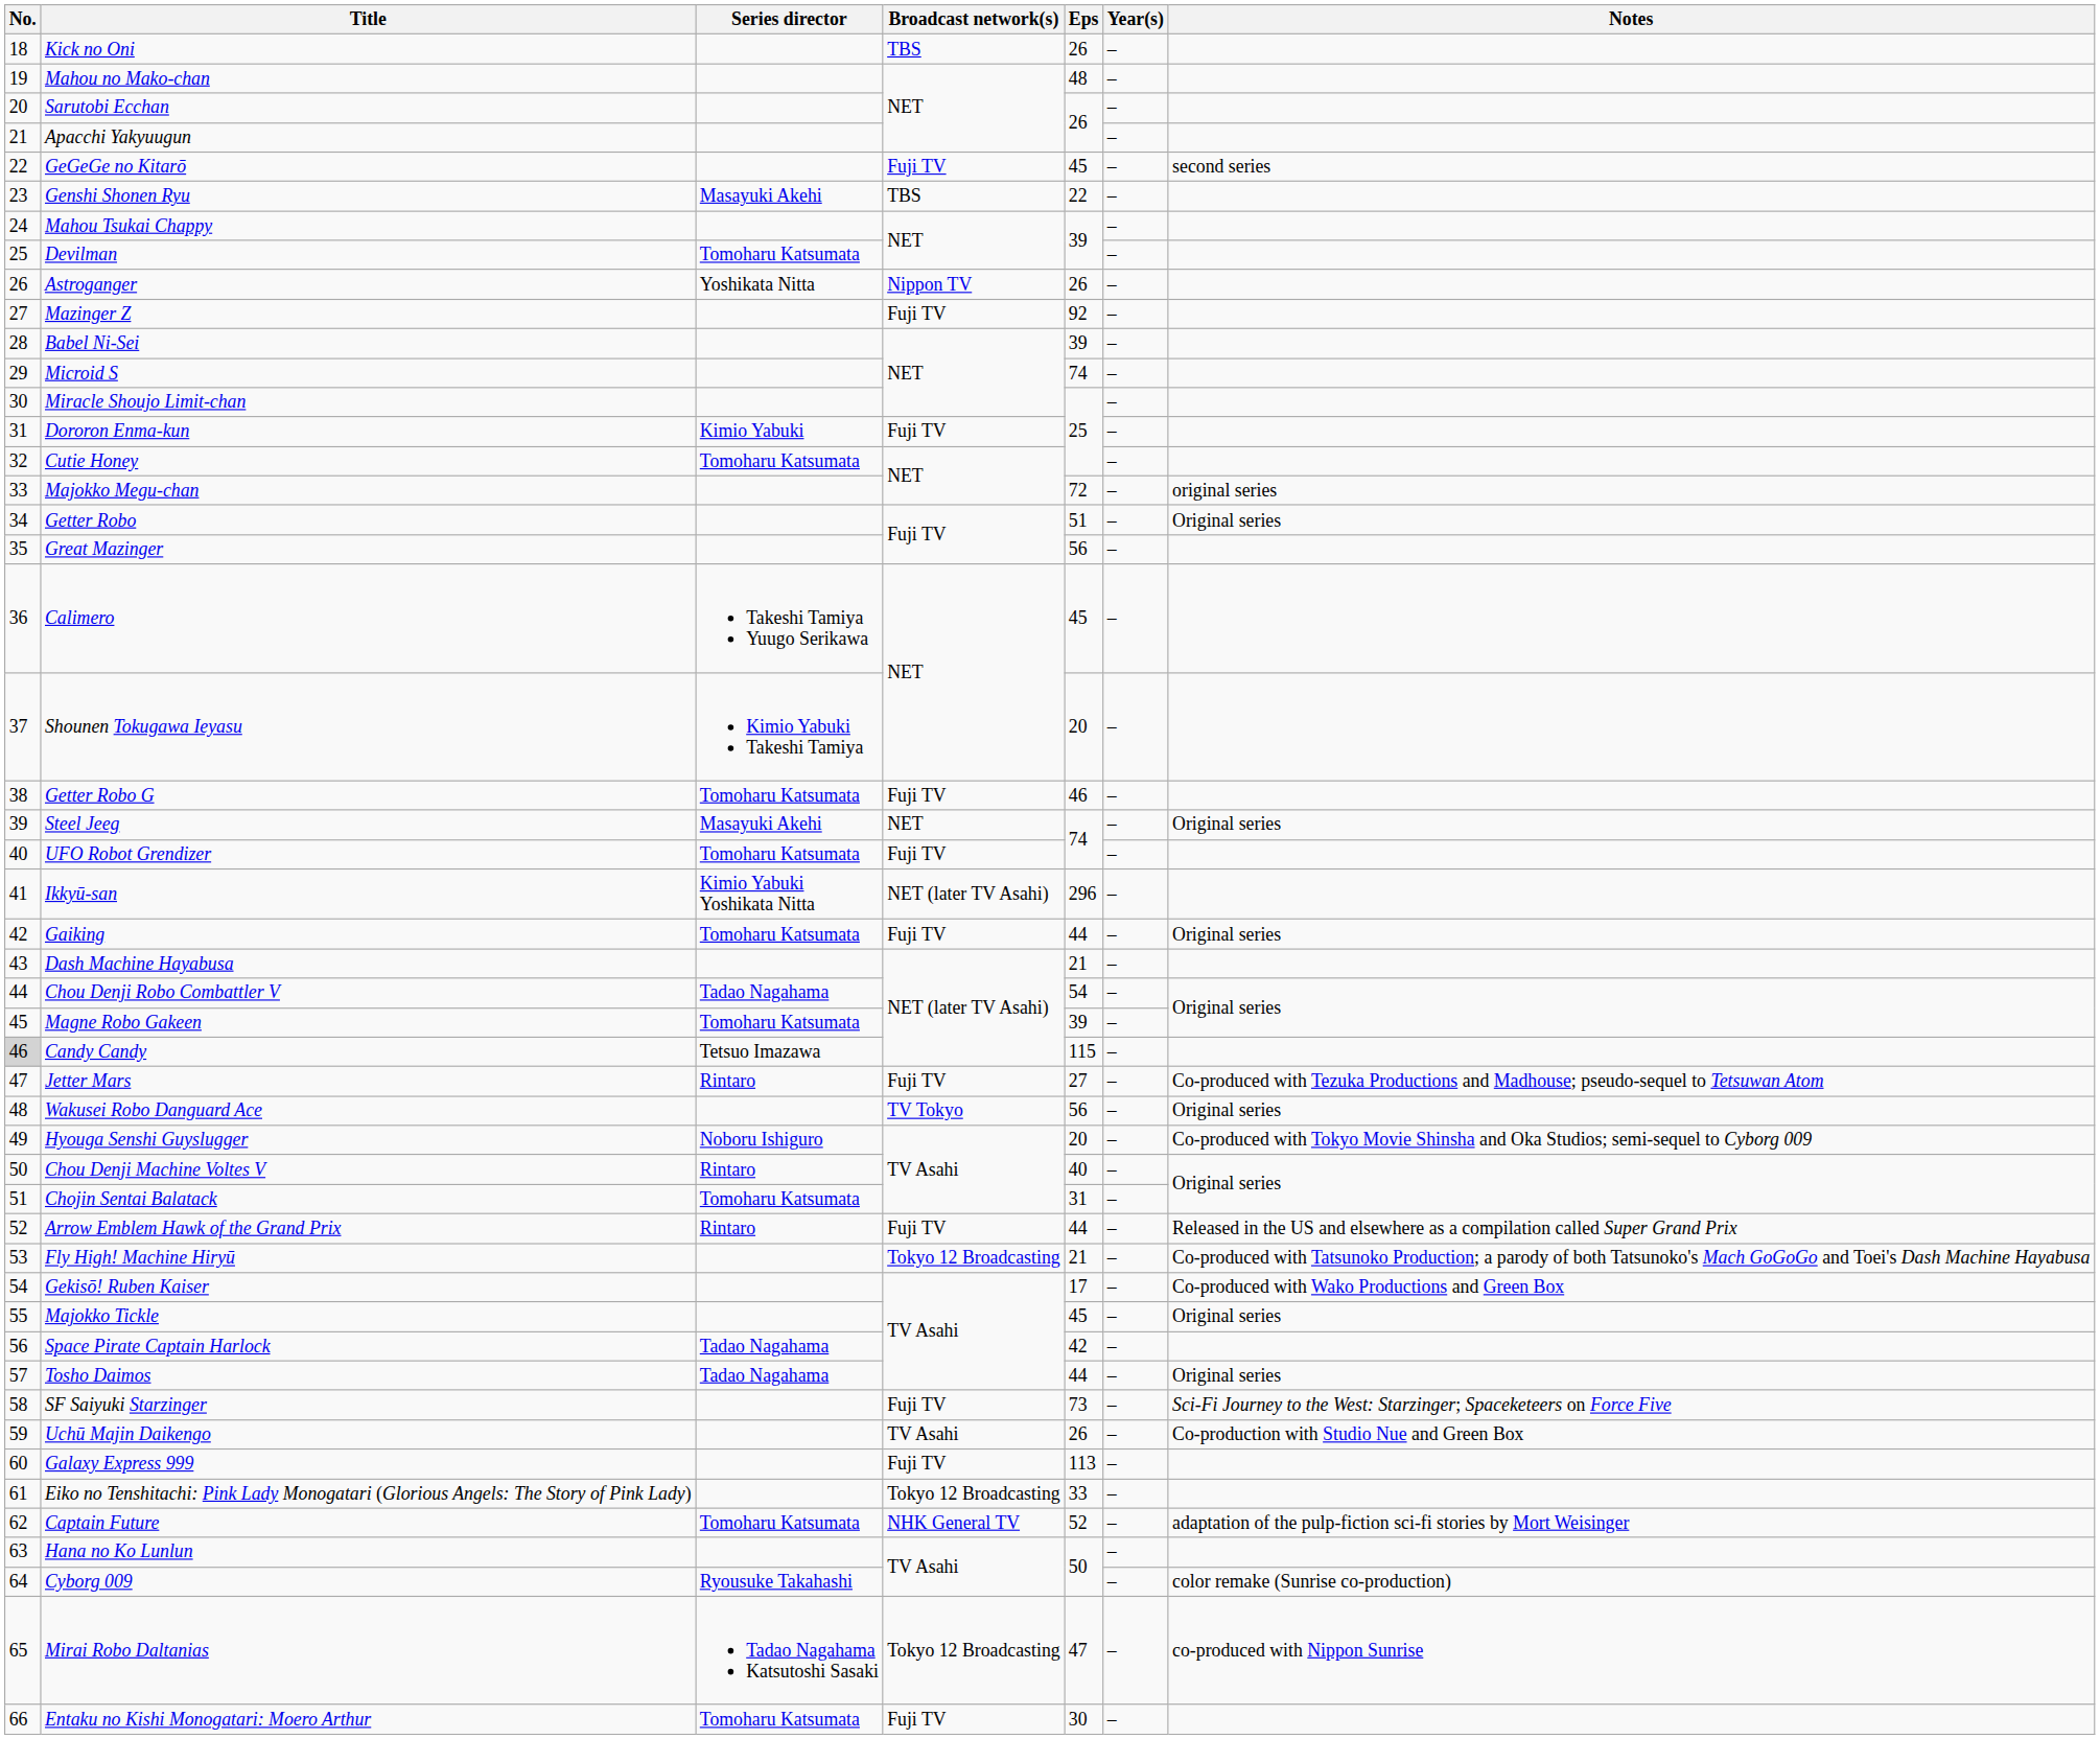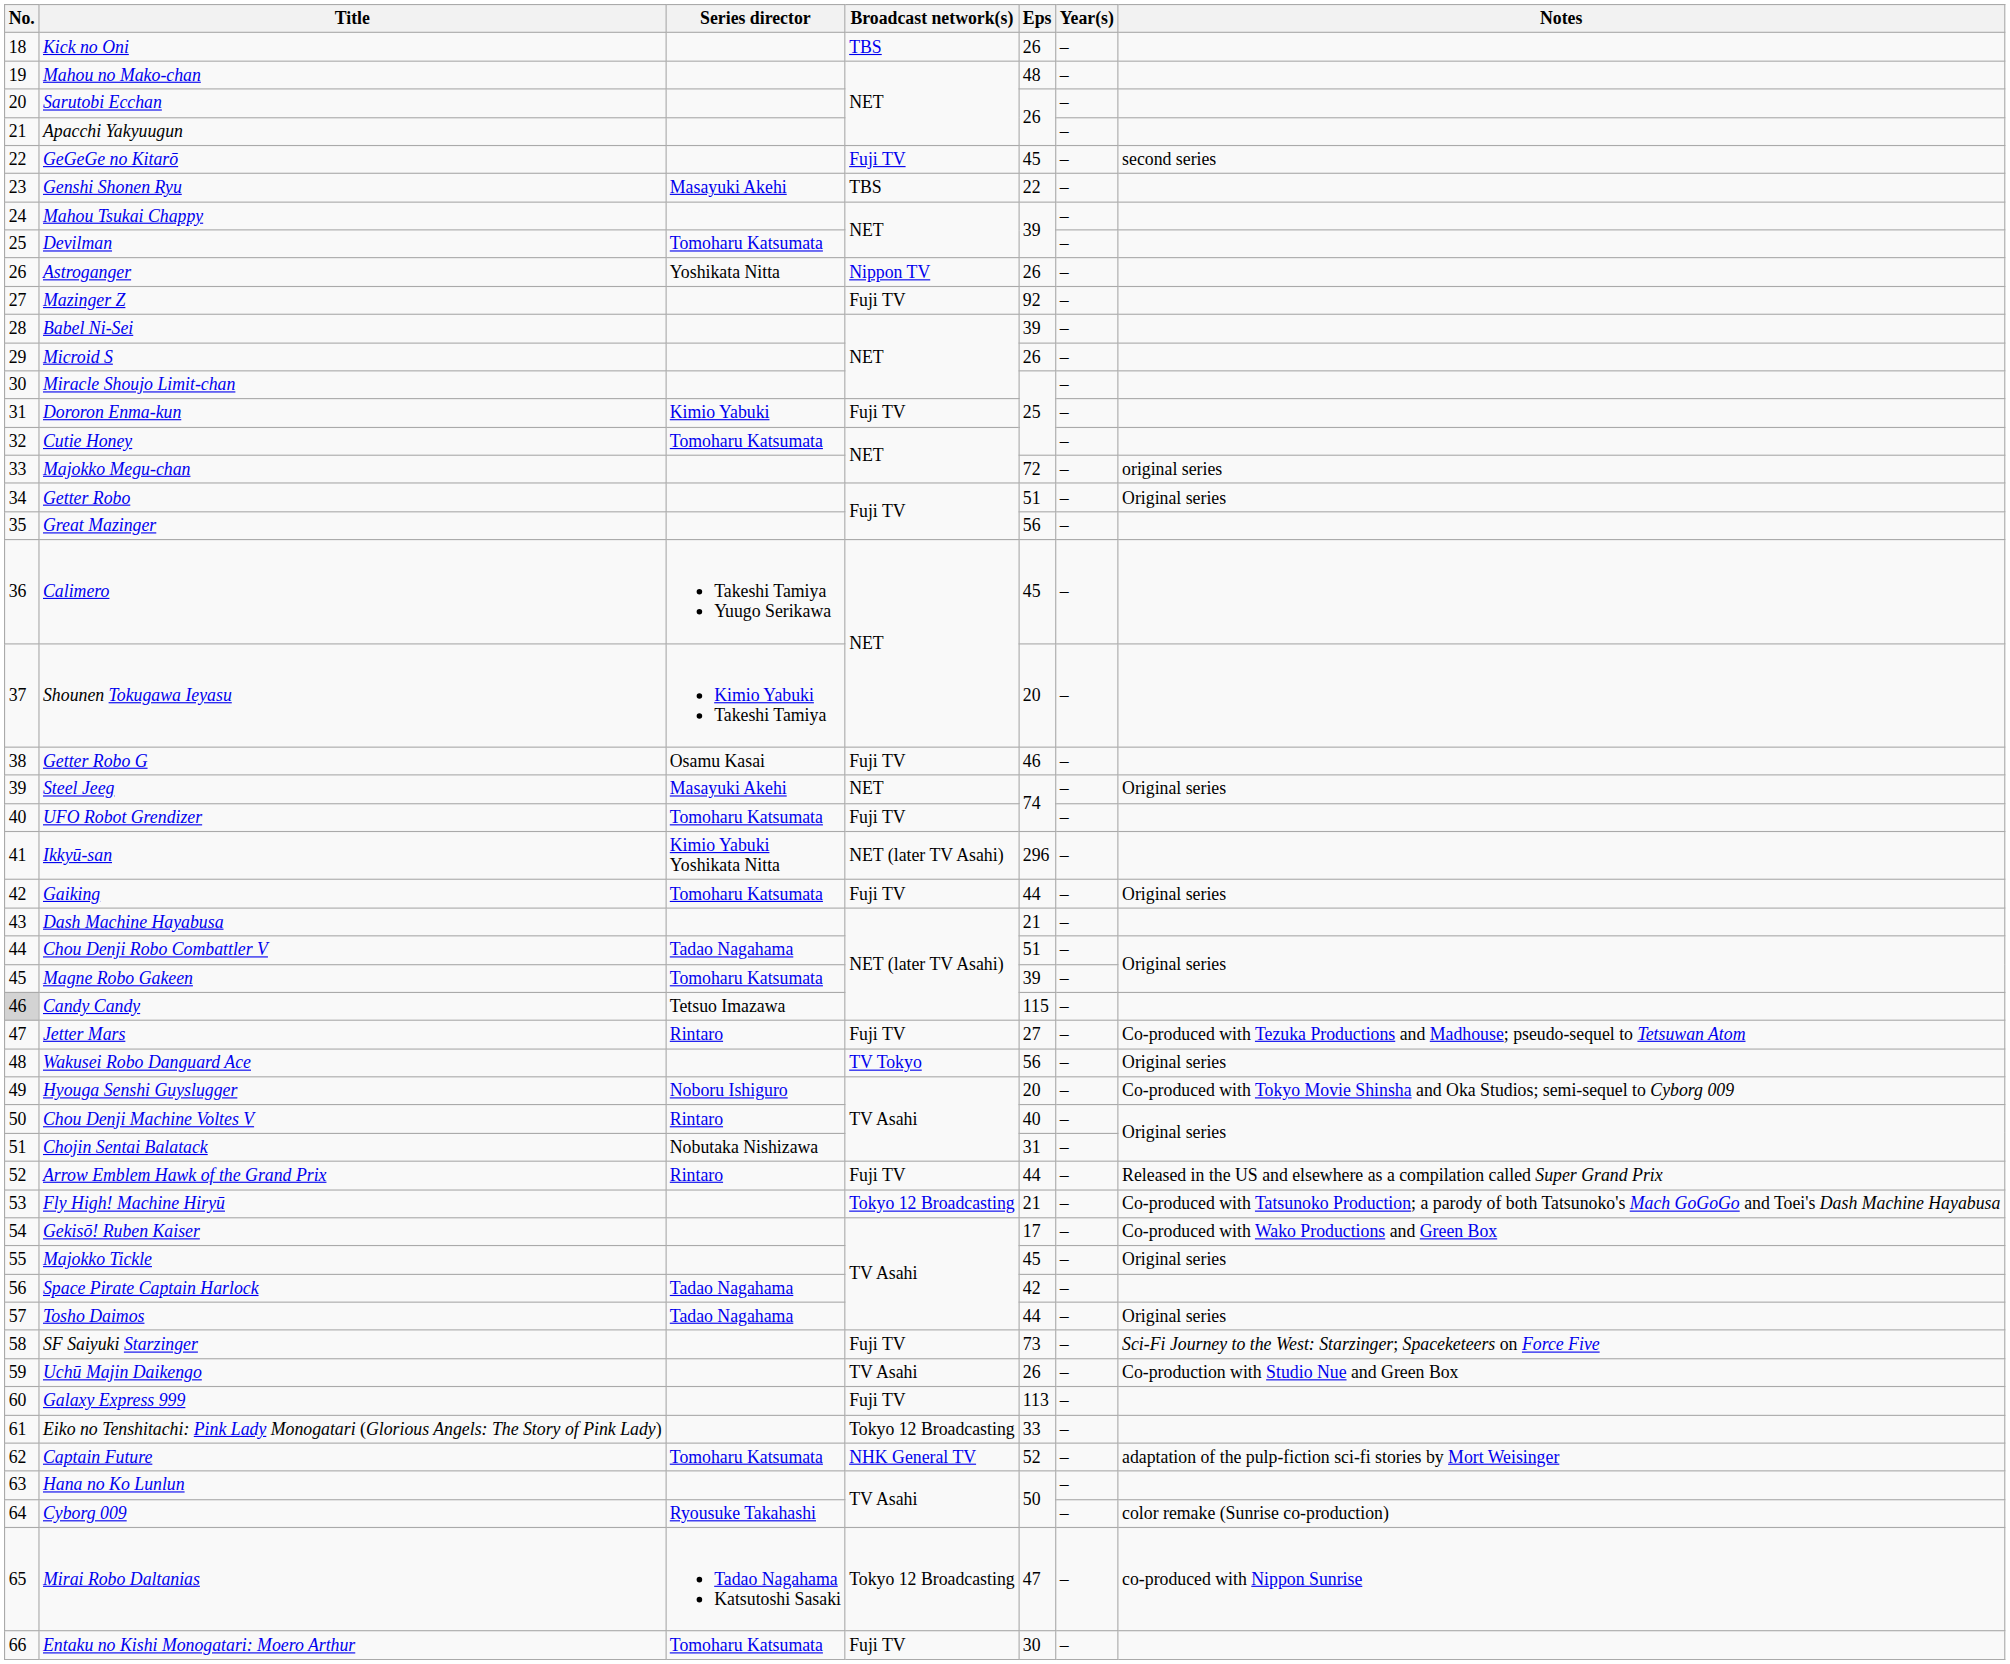Microid S | Eps: 74 -> 26
Getter Robo G | Series director: Tomoharu Katsumata -> Osamu Kasai
Chou Denji Robo Combattler V | Eps: 54 -> 51
Chojin Sentai Balatack | Series director: Tomoharu Katsumata -> Nobutaka Nishizawa
